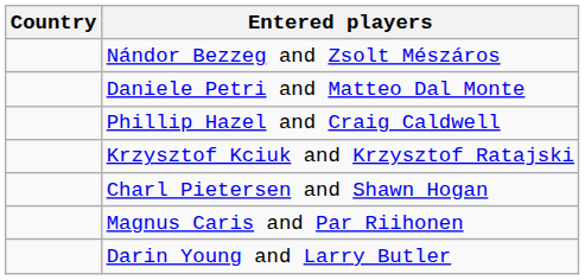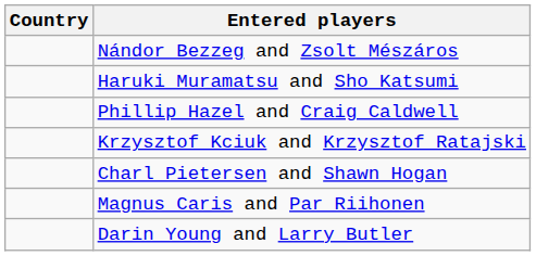- row: Daniele Petri and Matteo Dal Monte
+ row: Haruki Muramatsu and Sho Katsumi
